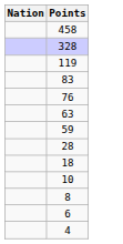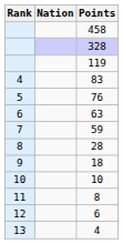+ column: Rank | 4 | 5 | 6 | 7 | 8 | 9 | 10 | 11 | 12 | 13
